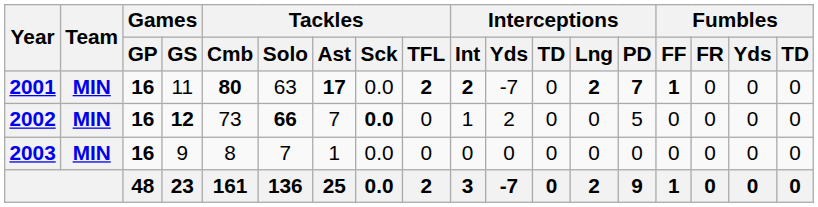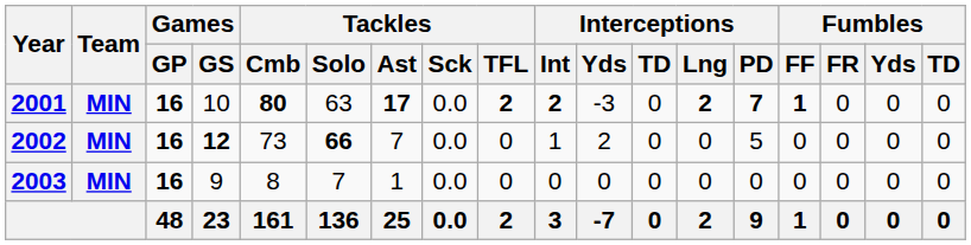2001 | Games / GS: 11 -> 10
2001 | Interceptions / Yds: -7 -> -3
2002 | Tackles / Sck: bold -> normal
